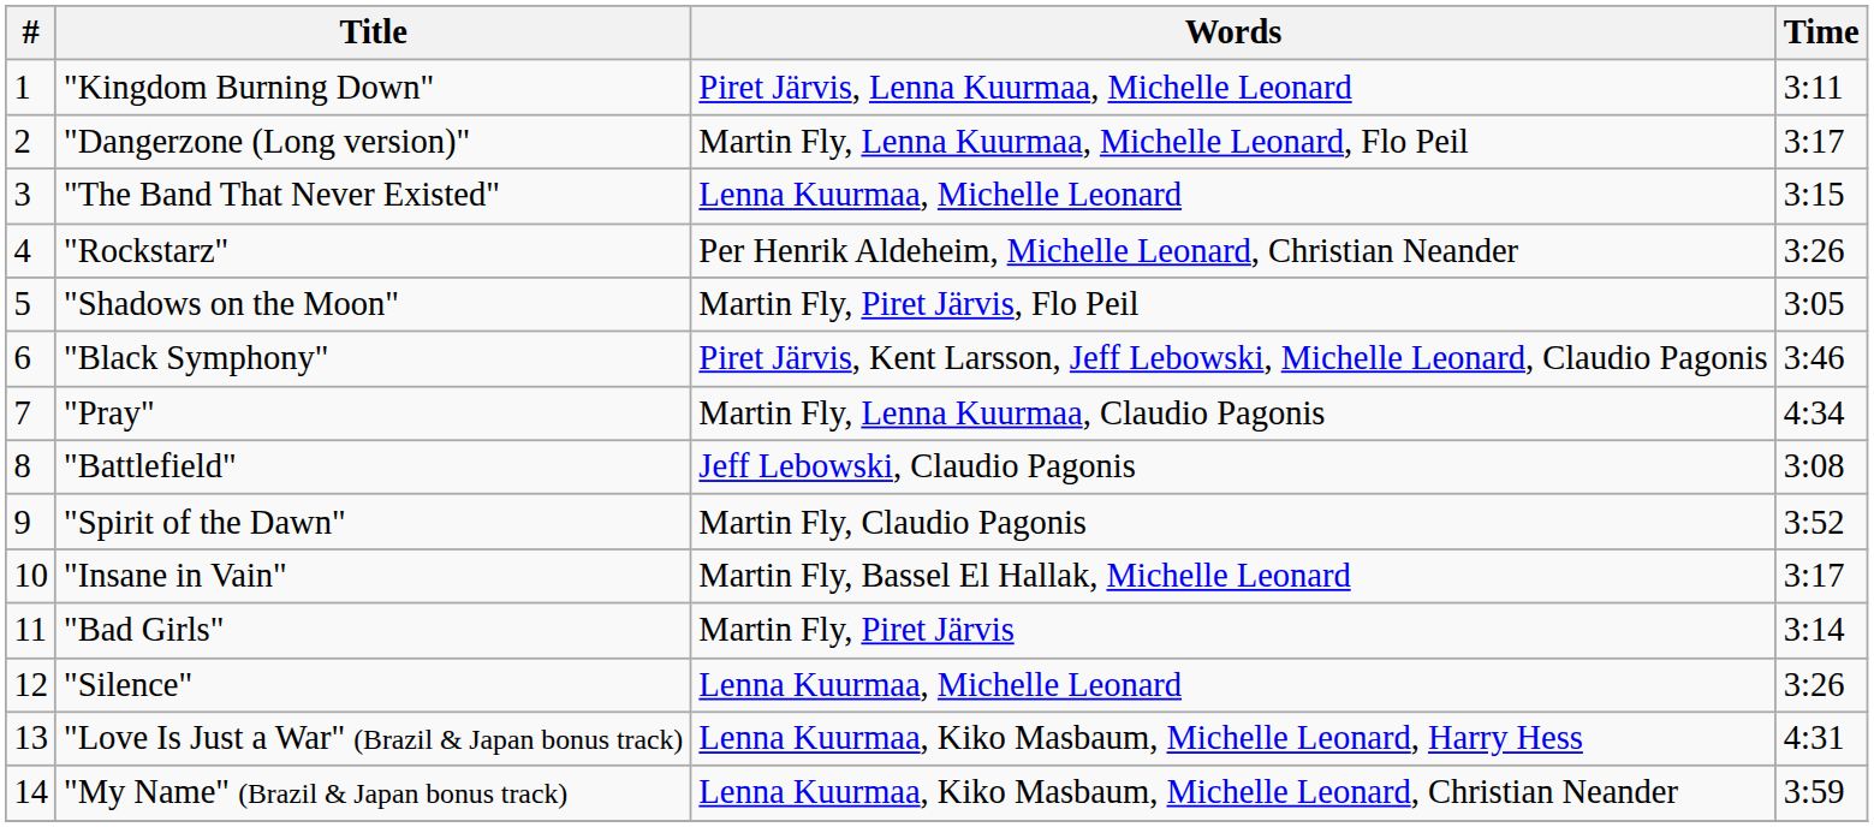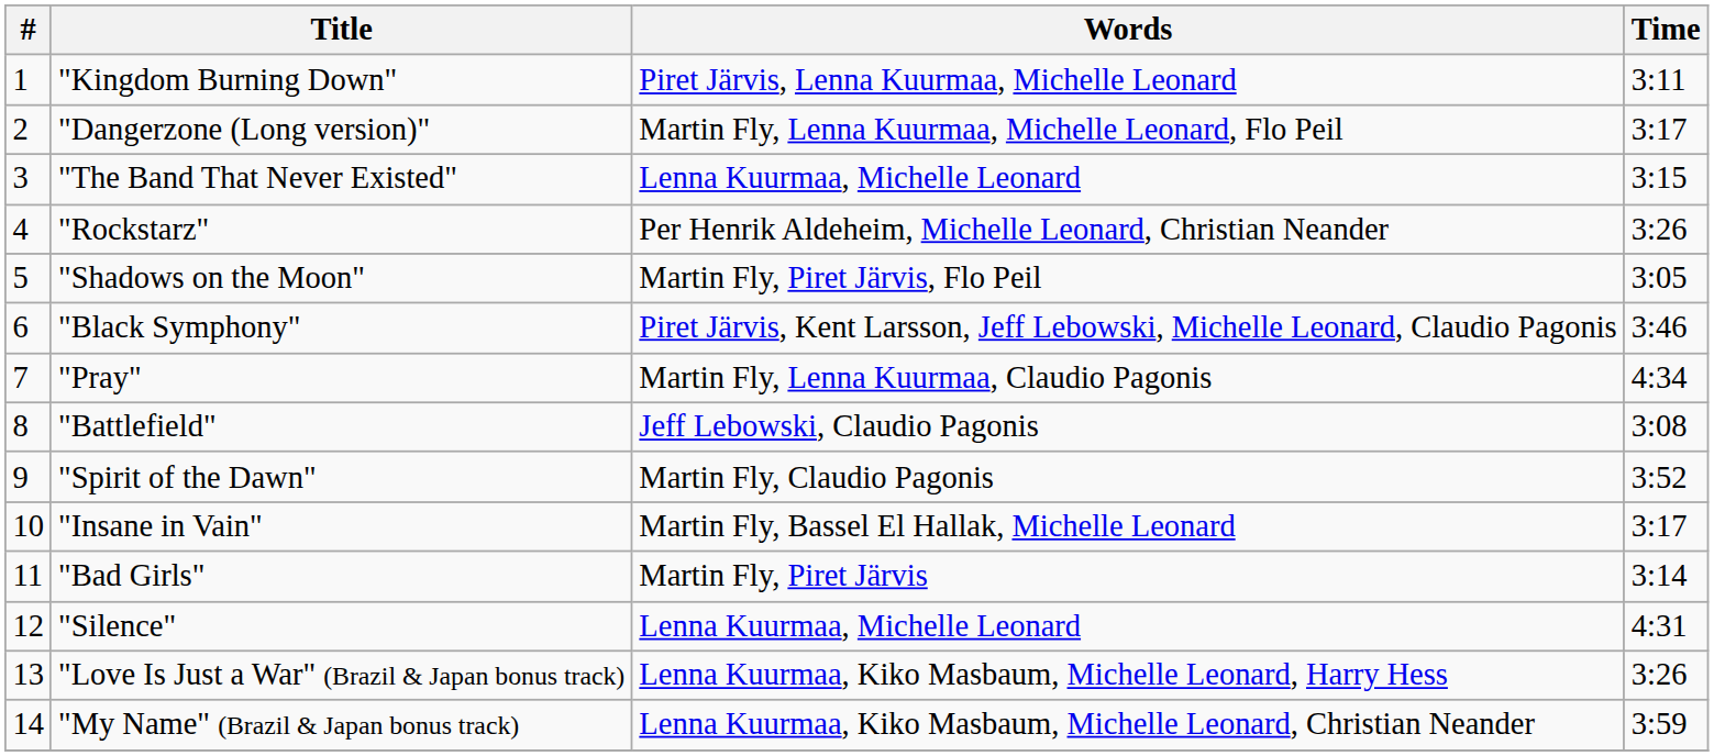"Silence" | Time: 3:26 -> 4:31
"Love Is Just a War" (Brazil & Japan bonus track) | Time: 4:31 -> 3:26
